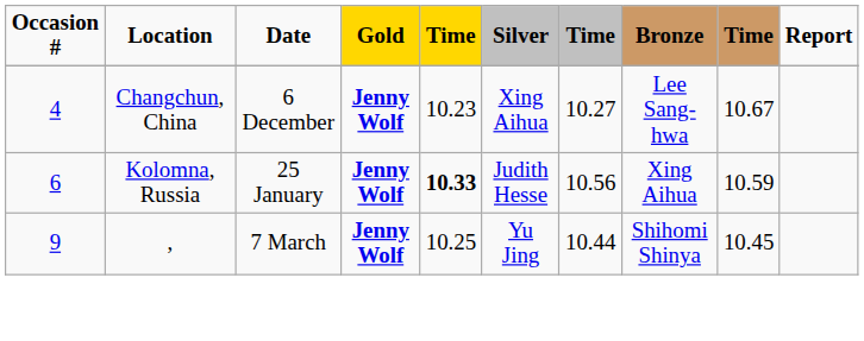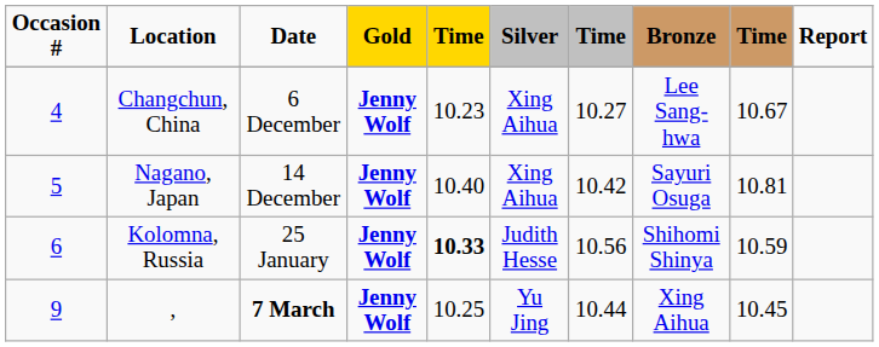+ row: 5 | Nagano, Japan | 14 December | Jenny Wolf | 10.40 | Xing Aihua | 10.42 | Sayuri Osuga | 10.81
Kolomna, Russia | Bronze: Xing Aihua -> Shihomi Shinya
, | Date: normal -> bold
, | Bronze: Shihomi Shinya -> Xing Aihua
